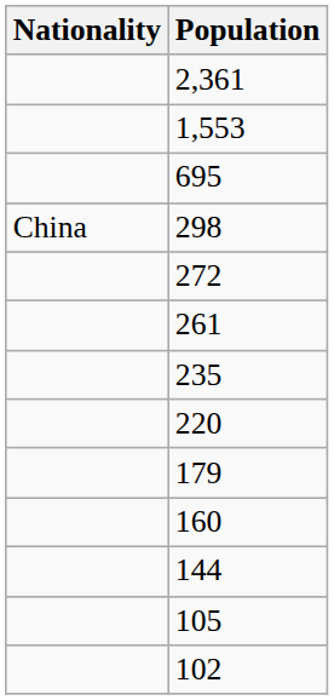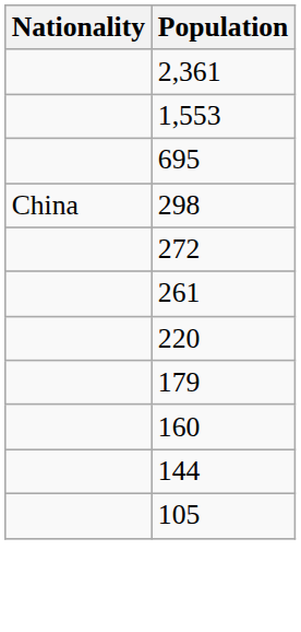- row: 235
- row: 102
